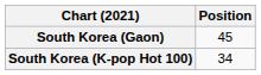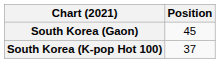South Korea (K-pop Hot 100) | Position: 34 -> 37
